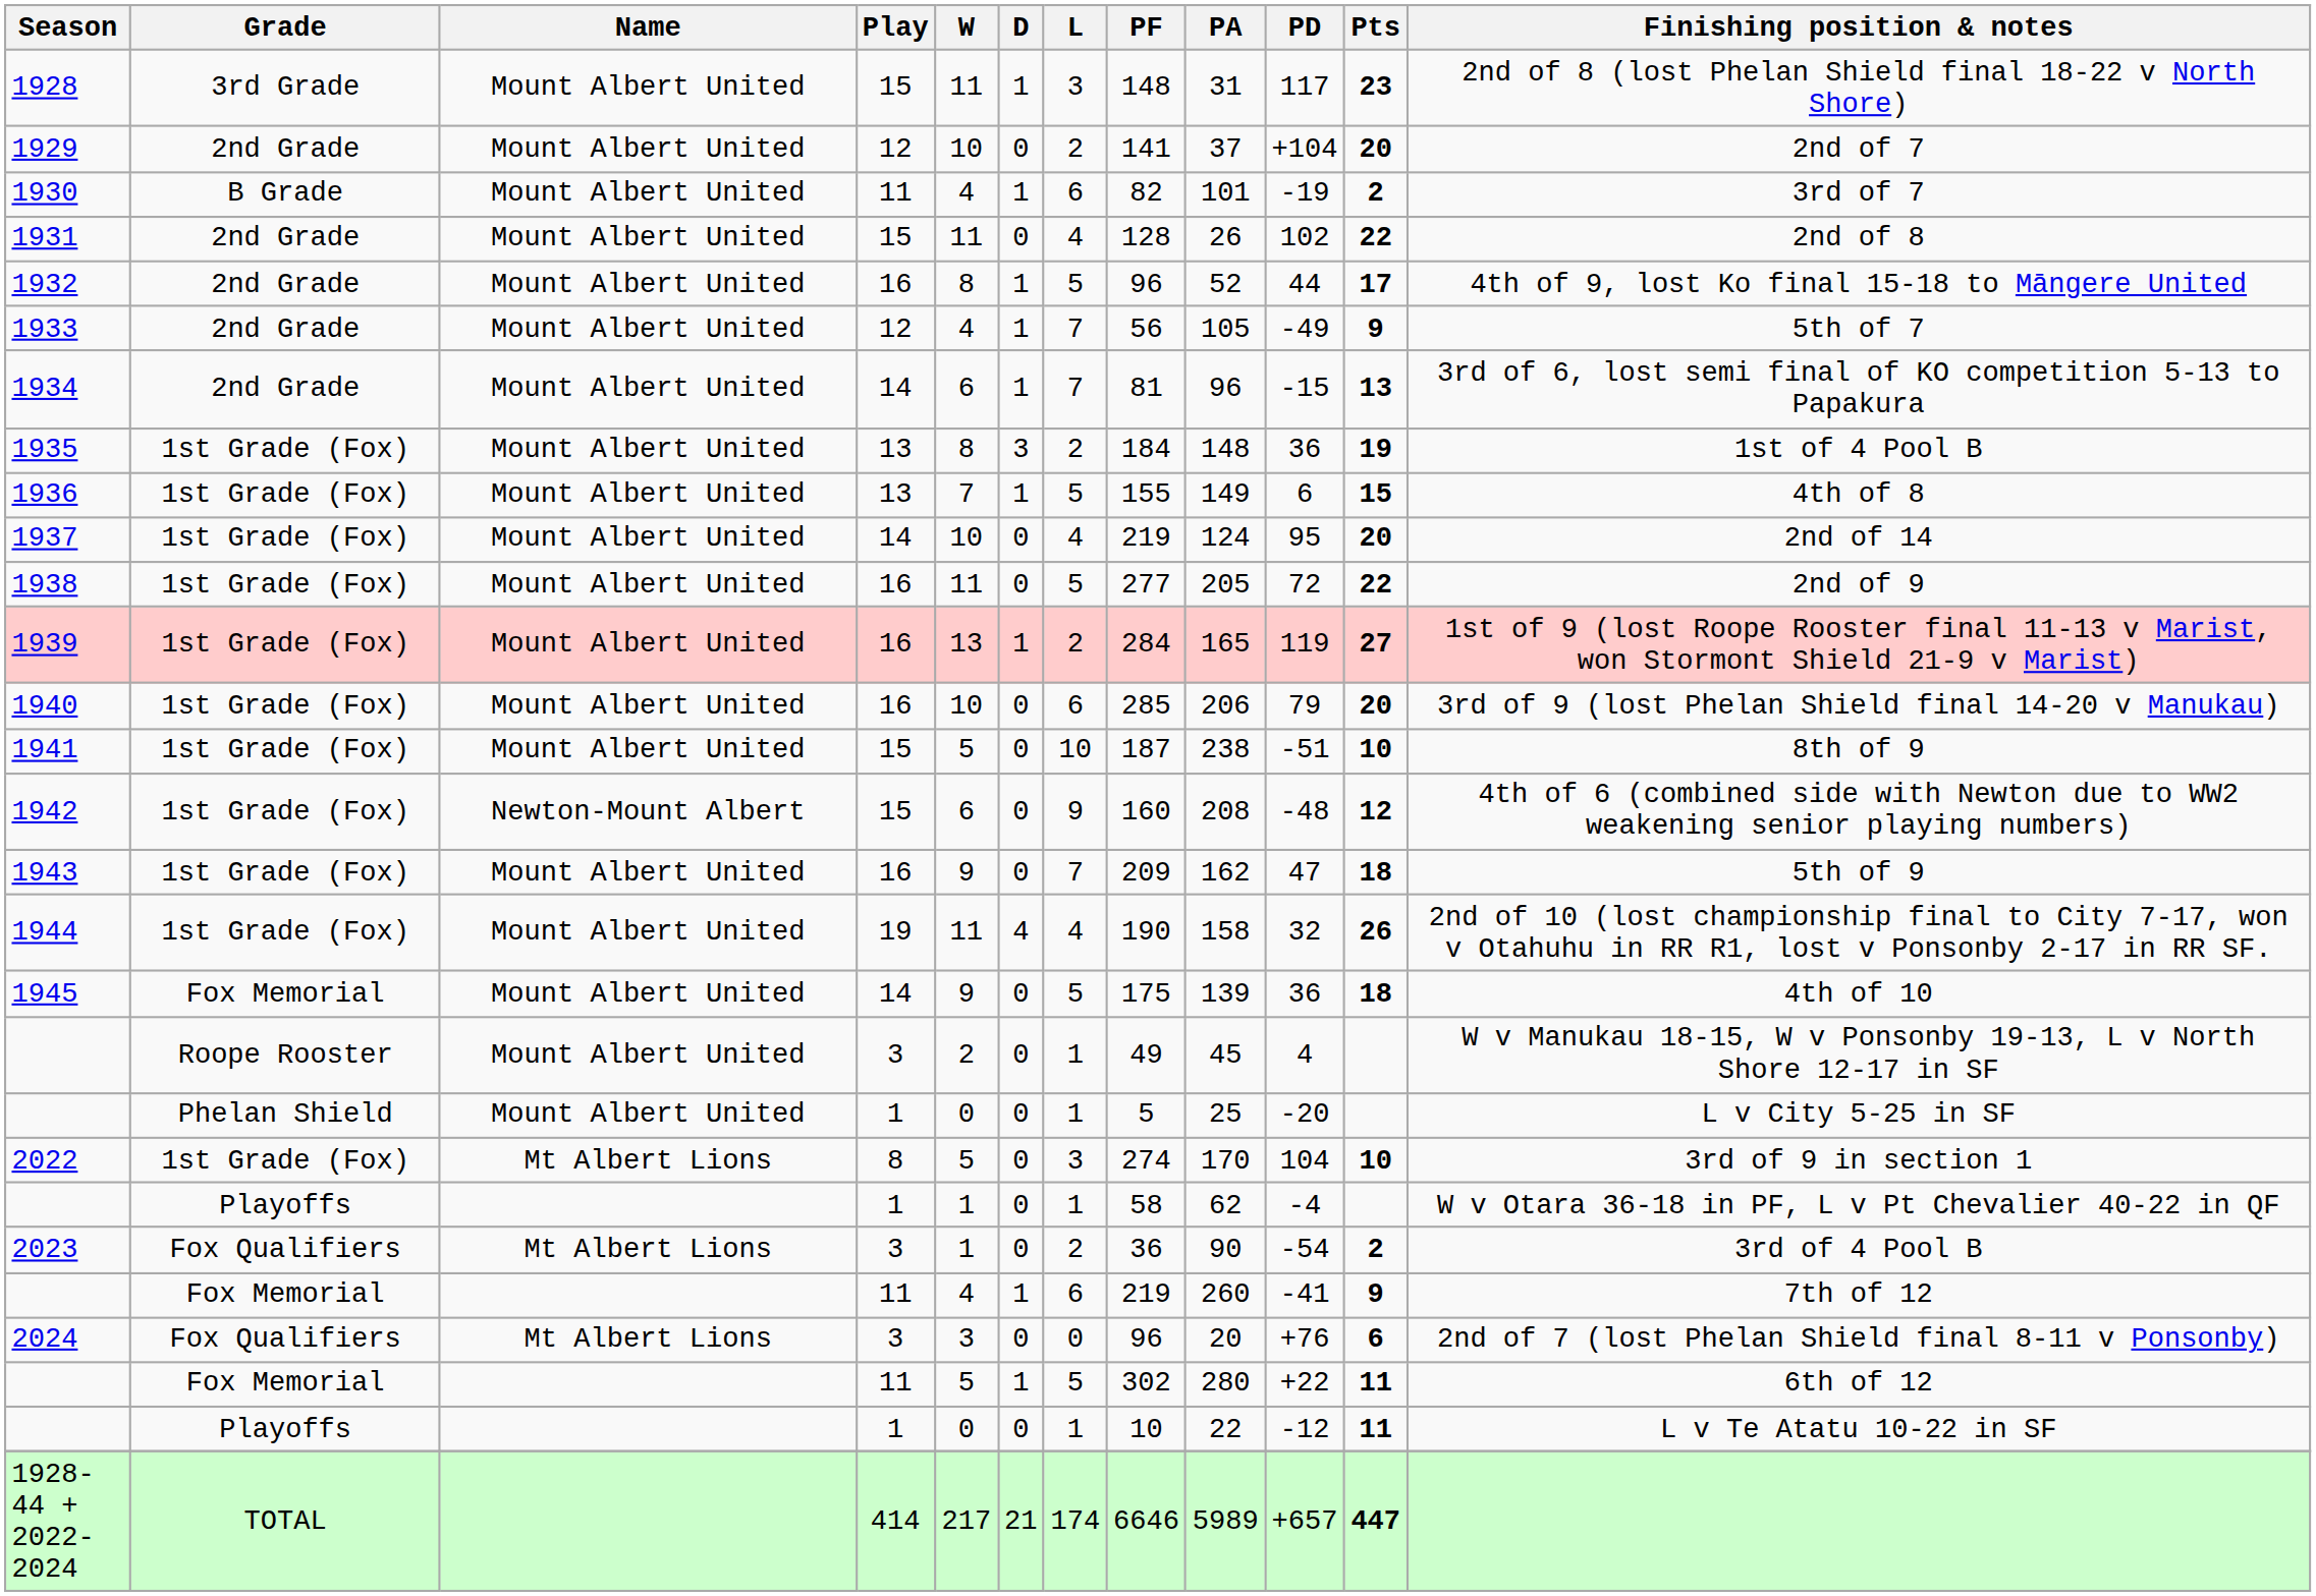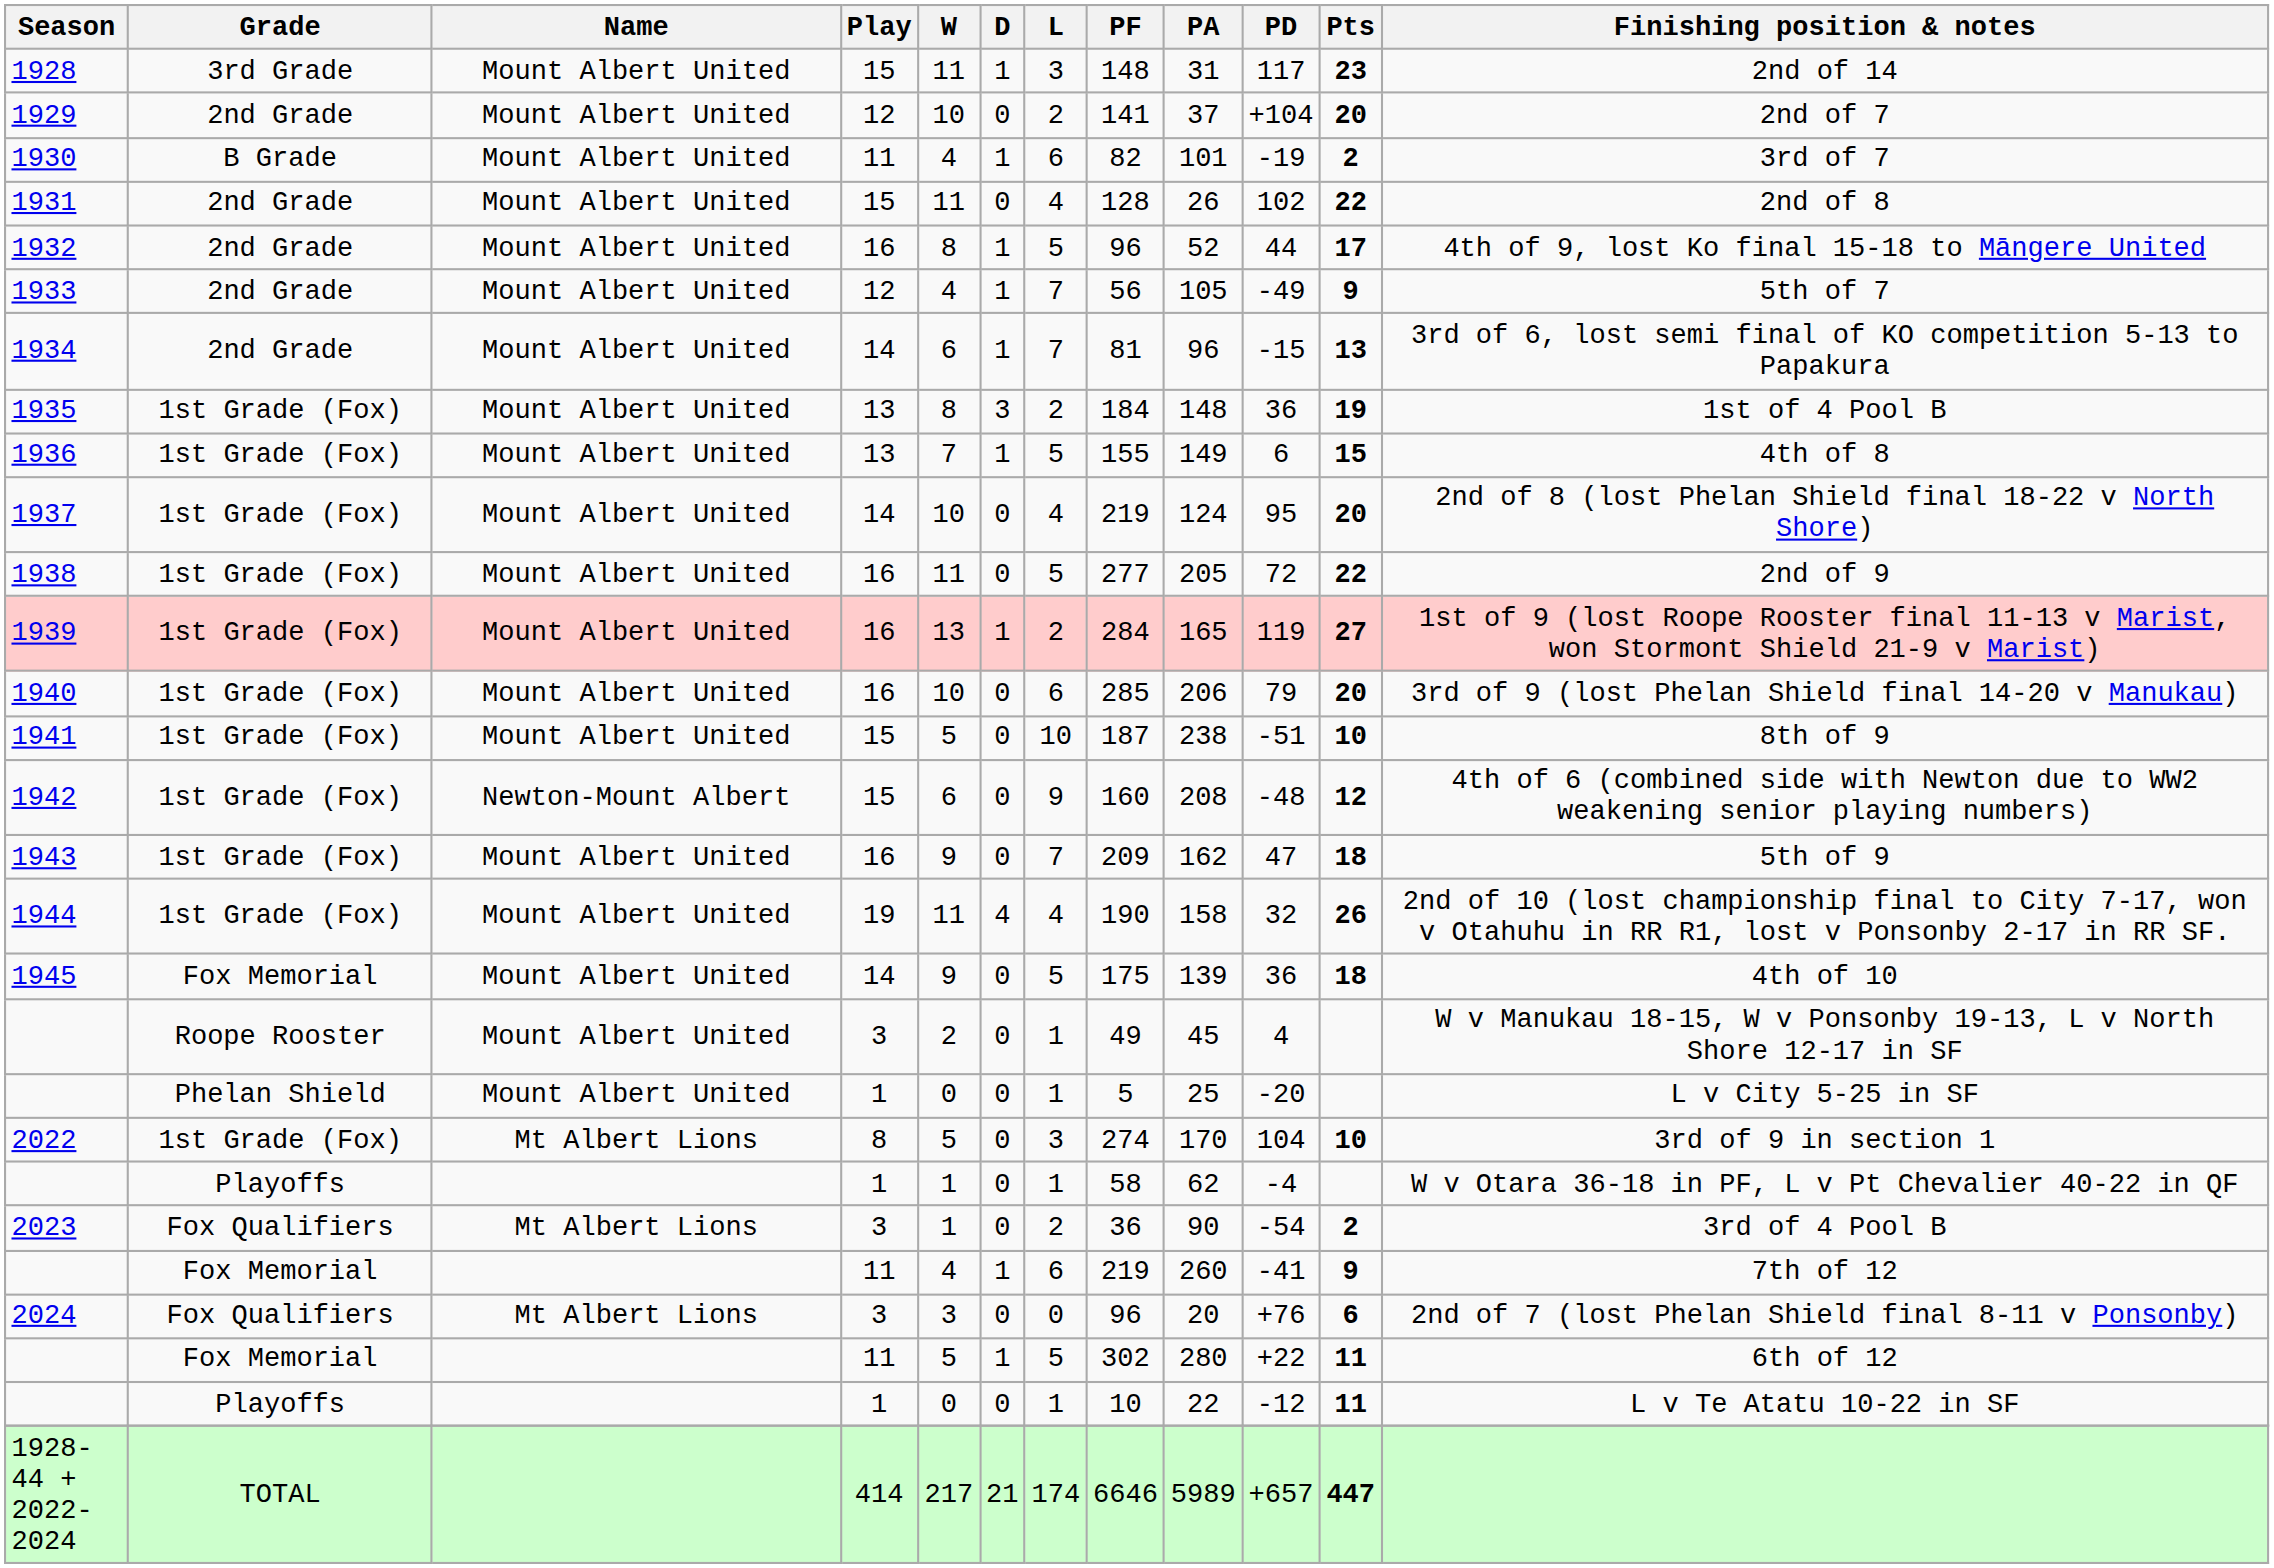1928 | Finishing position & notes: 2nd of 8 (lost Phelan Shield final 18-22 v North Shore) -> 2nd of 14
1937 | Finishing position & notes: 2nd of 14 -> 2nd of 8 (lost Phelan Shield final 18-22 v North Shore)
